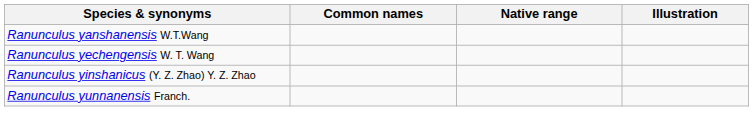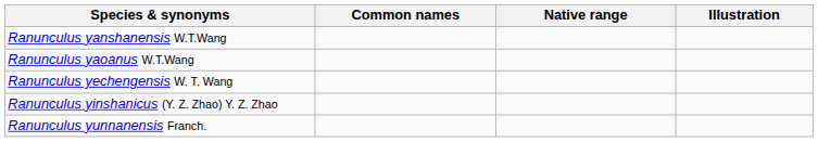+ row: Ranunculus yaoanus W.T.Wang
